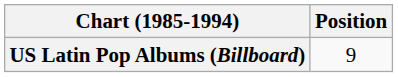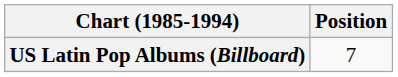US Latin Pop Albums (Billboard) | Position: 9 -> 7
